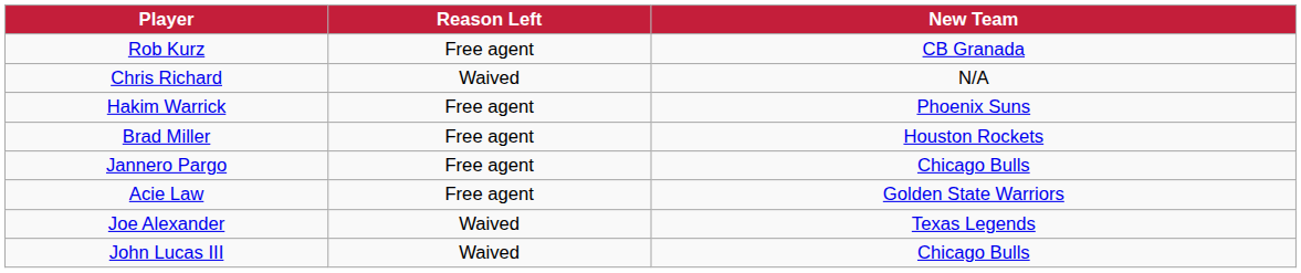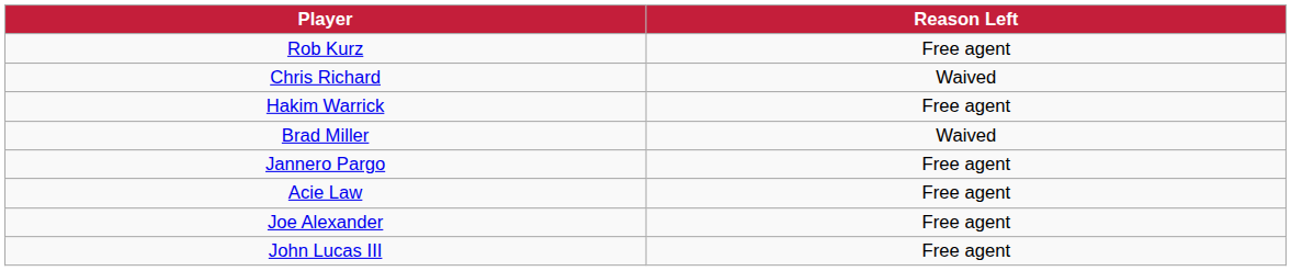- column: New Team | CB Granada | N/A | Phoenix Suns | Houston Rockets | Chicago Bulls | Golden State Warriors | Texas Legends | Chicago Bulls
Brad Miller | Reason Left: Free agent -> Waived
Joe Alexander | Reason Left: Waived -> Free agent
John Lucas III | Reason Left: Waived -> Free agent
